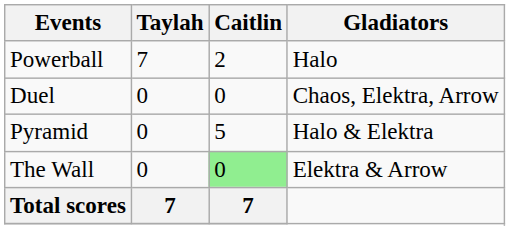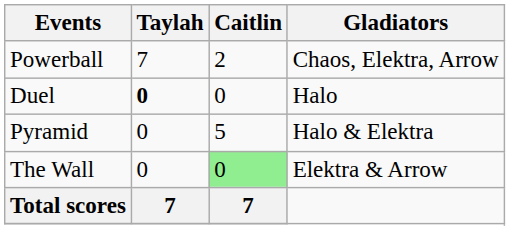Powerball | Gladiators: Halo -> Chaos, Elektra, Arrow
Duel | Taylah: normal -> bold
Duel | Gladiators: Chaos, Elektra, Arrow -> Halo
